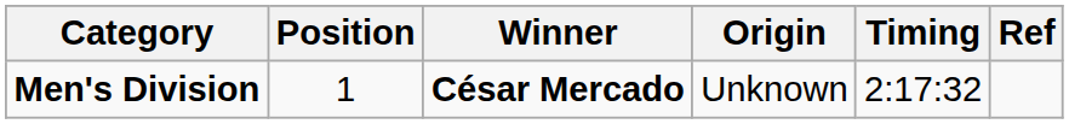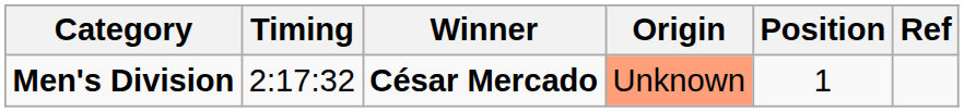columns swapped: Position <-> Timing
Men's Division | Origin: no background -> lightsalmon background
